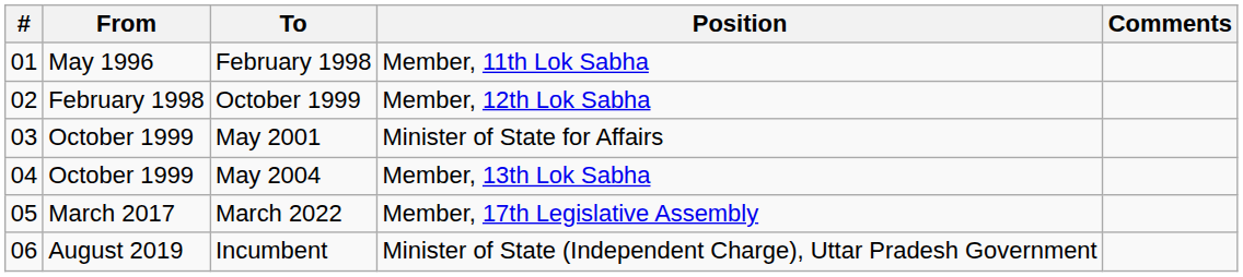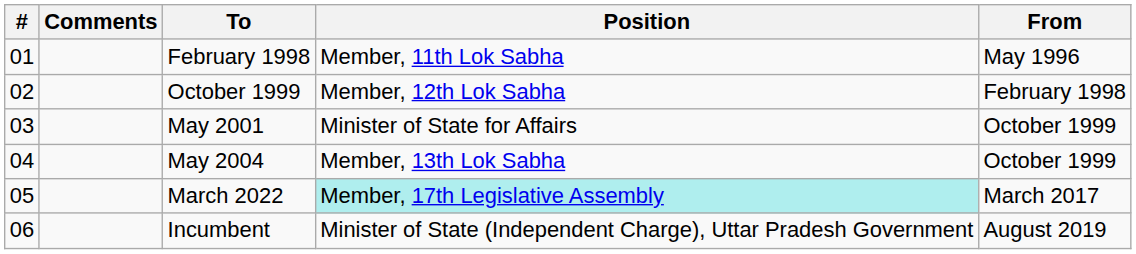columns swapped: From <-> Comments
March 2022 | Position: no background -> paleturquoise background
